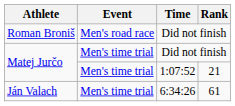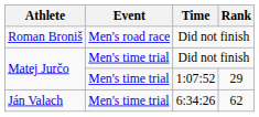Matej Jurčo / 1:07:52 | Rank: 21 -> 29
Ján Valach | Rank: 61 -> 62
